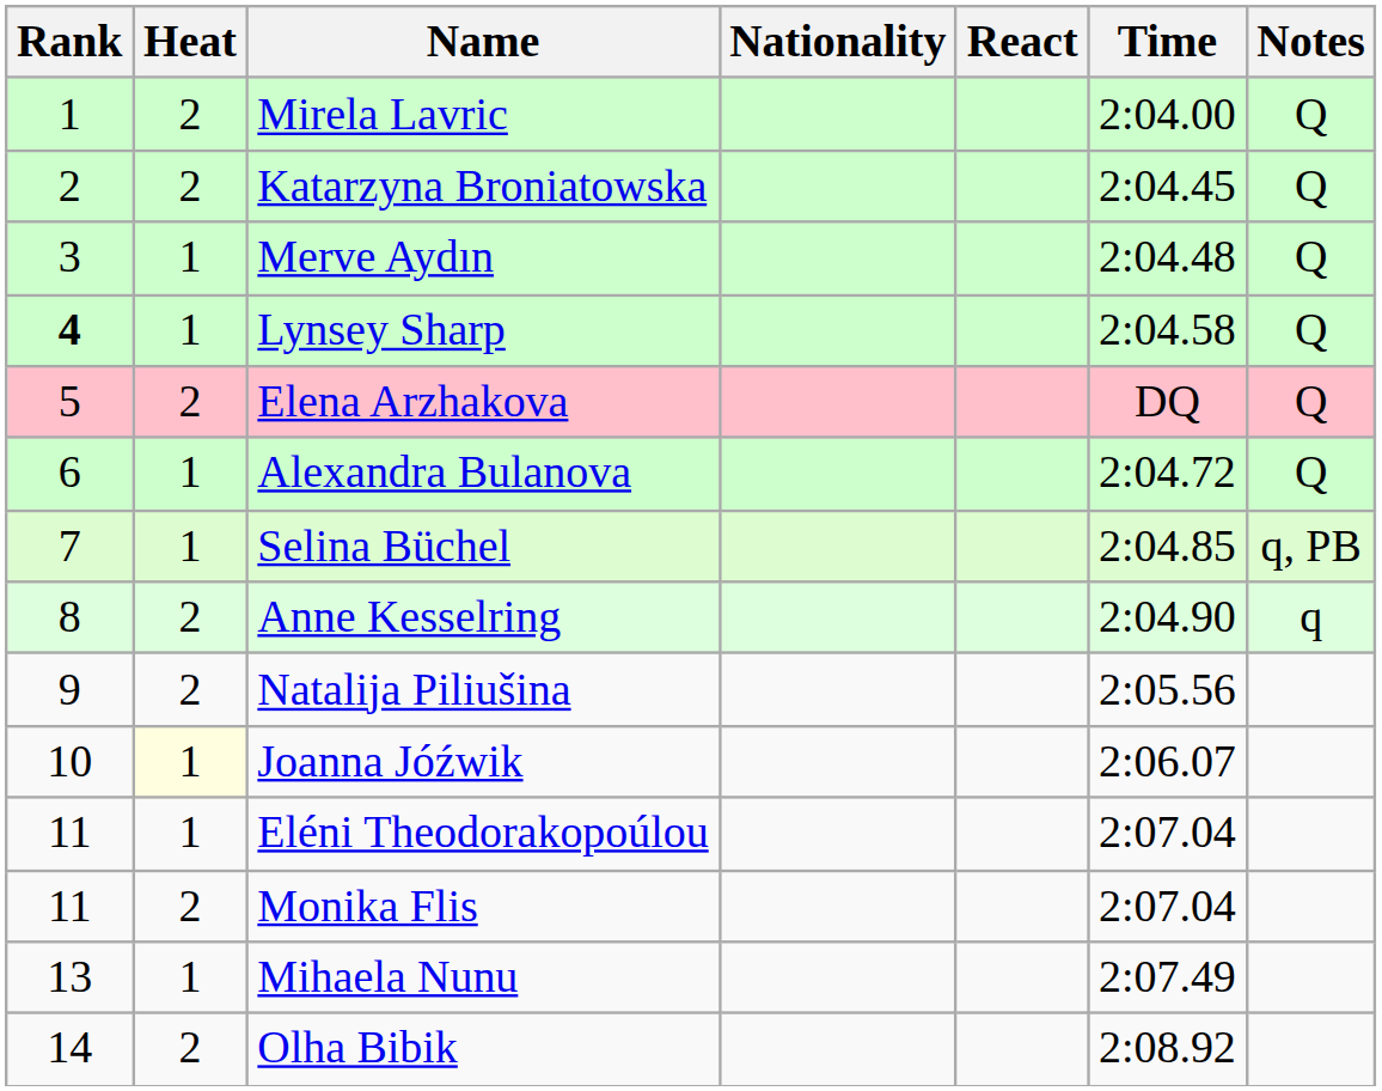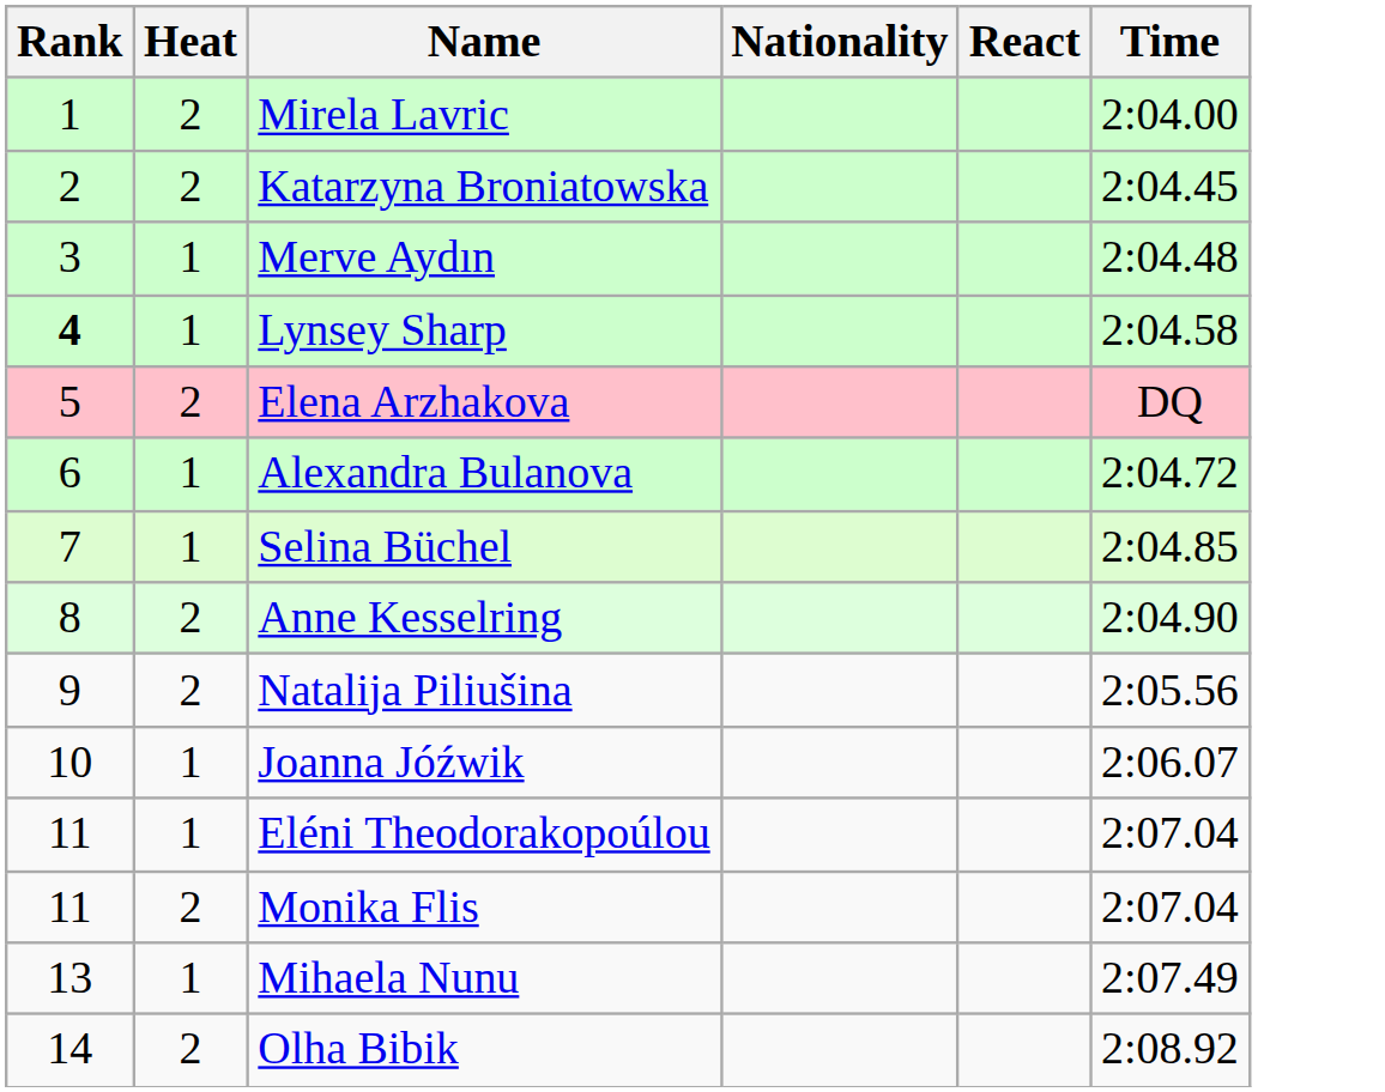- column: Notes | Q | Q | Q | Q | Q | Q | q, PB | q
Joanna Jóźwik | Heat: lightyellow background -> no background
